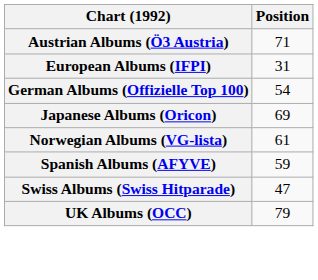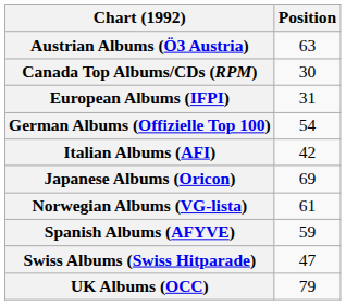Austrian Albums (Ö3 Austria) | Position: 71 -> 63
+ row: Canada Top Albums/CDs (RPM) | 30
+ row: Italian Albums (AFI) | 42
